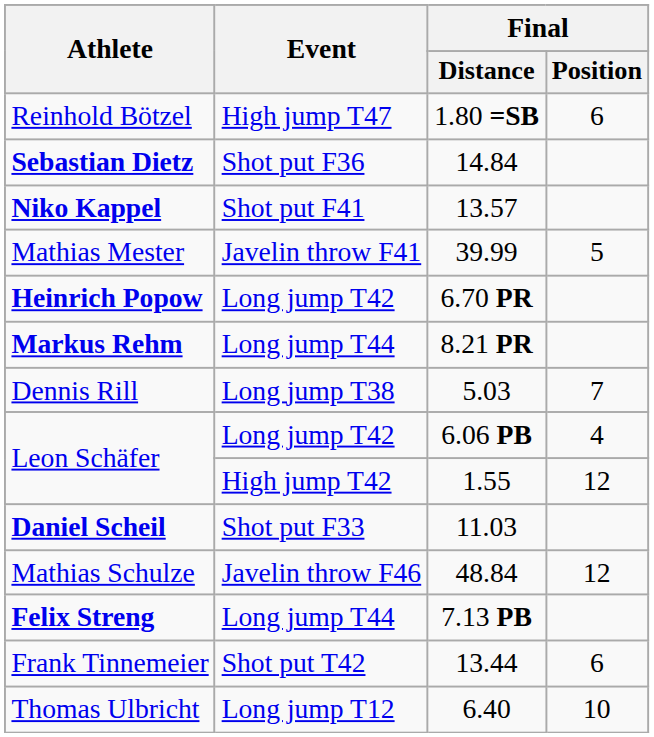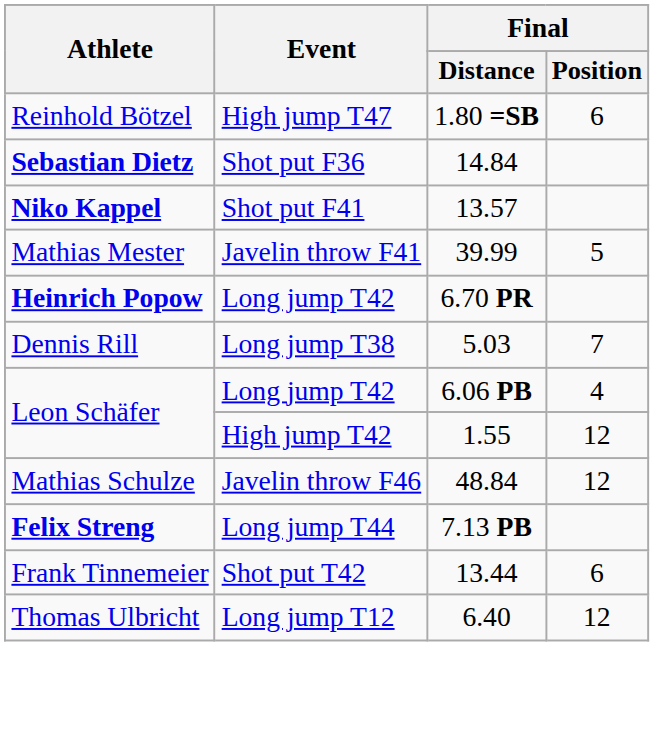- row: Markus Rehm | Long jump T44 | 8.21 PR
- row: Daniel Scheil | Shot put F33 | 11.03
Thomas Ulbricht | Final / Position: 10 -> 12
